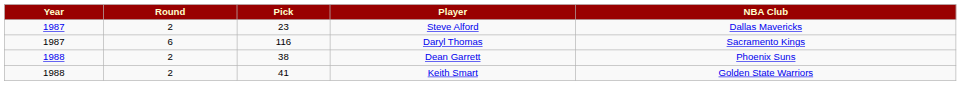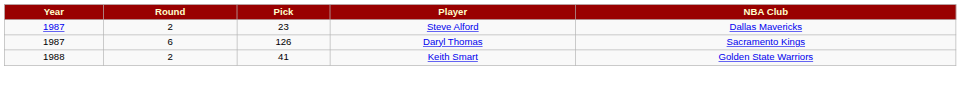Daryl Thomas | Pick: 116 -> 126
- row: 1988 | 2 | 38 | Dean Garrett | Phoenix Suns
